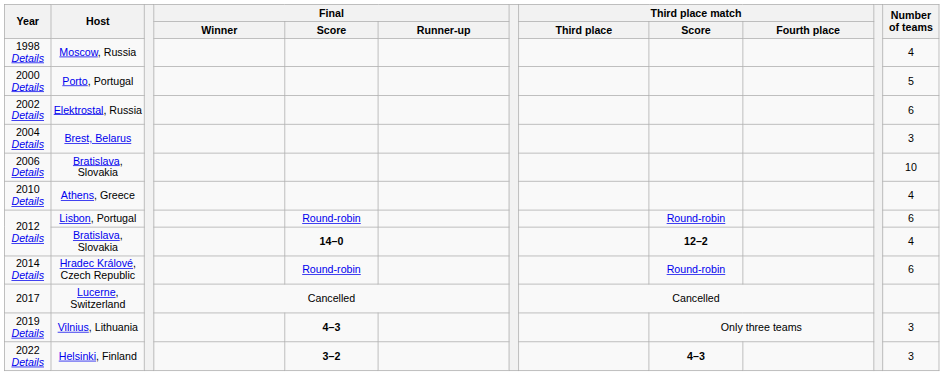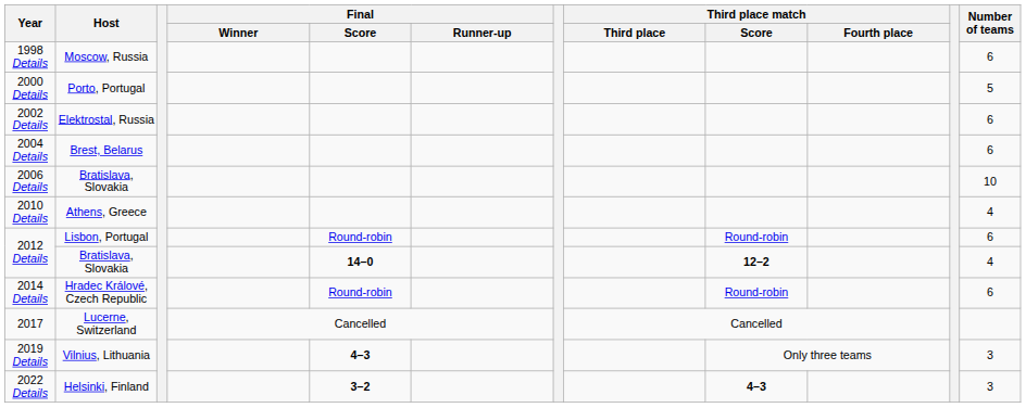1998 Details | Number of teams: 4 -> 6
2004 Details | Number of teams: 3 -> 6
